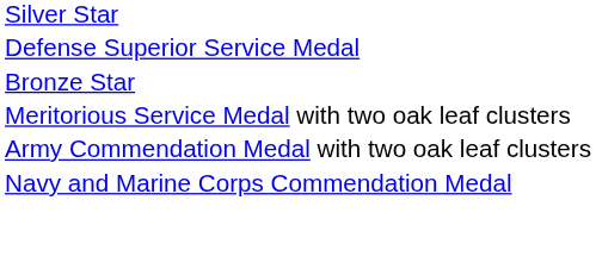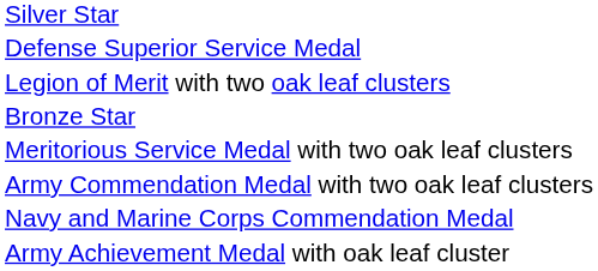+ row: Legion of Merit with two oak leaf clusters
+ row: Army Achievement Medal with oak leaf cluster
